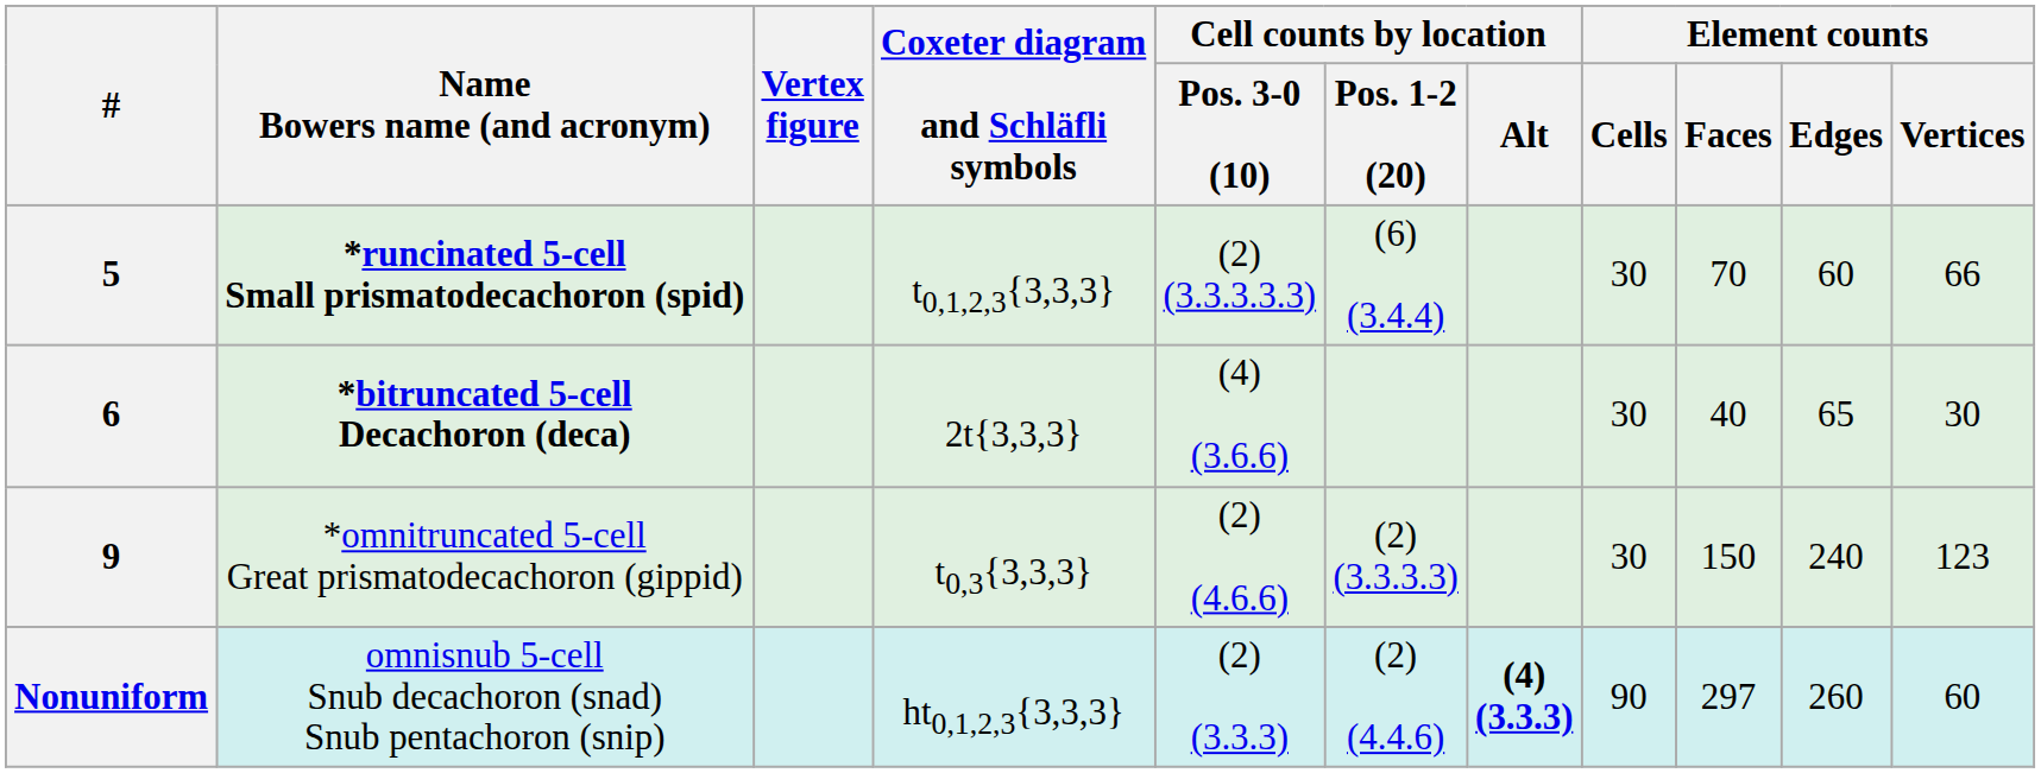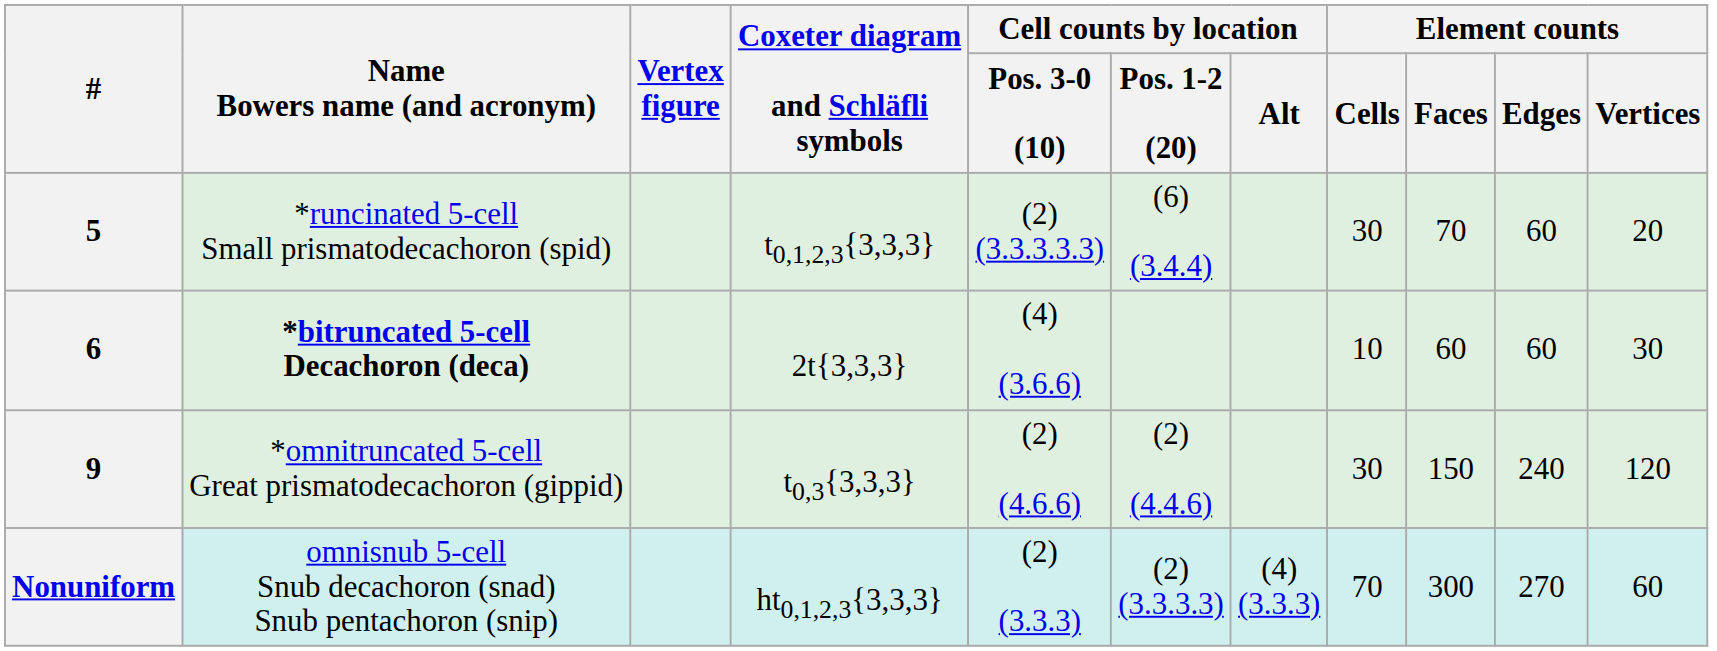5 | Name Bowers name (and acronym): bold -> normal
5 | Element counts / Vertices: 66 -> 20
6 | Element counts / Cells: 30 -> 10
6 | Element counts / Faces: 40 -> 60
6 | Element counts / Edges: 65 -> 60
9 | Cell counts by location / Pos. 1-2 (20): (2) (3.3.3.3) -> (2) (4.4.6)
9 | Element counts / Vertices: 123 -> 120
Nonuniform | Cell counts by location / Pos. 1-2 (20): (2) (4.4.6) -> (2) (3.3.3.3)
Nonuniform | Cell counts by location / Alt: bold -> normal
Nonuniform | Element counts / Cells: 90 -> 70
Nonuniform | Element counts / Faces: 297 -> 300
Nonuniform | Element counts / Edges: 260 -> 270
